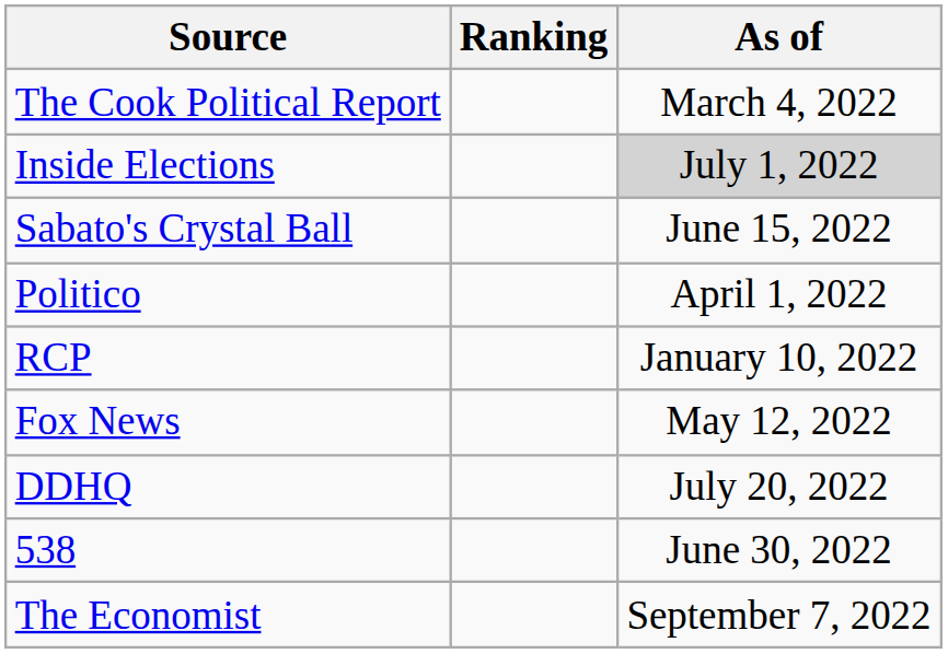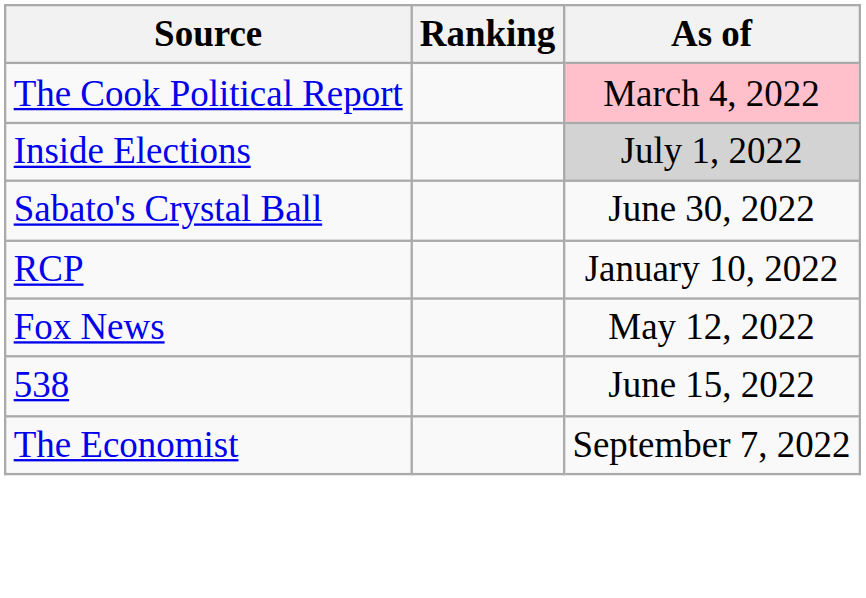The Cook Political Report | As of: no background -> pink background
Sabato's Crystal Ball | As of: June 15, 2022 -> June 30, 2022
- row: Politico | April 1, 2022
- row: DDHQ | July 20, 2022
538 | As of: June 30, 2022 -> June 15, 2022
